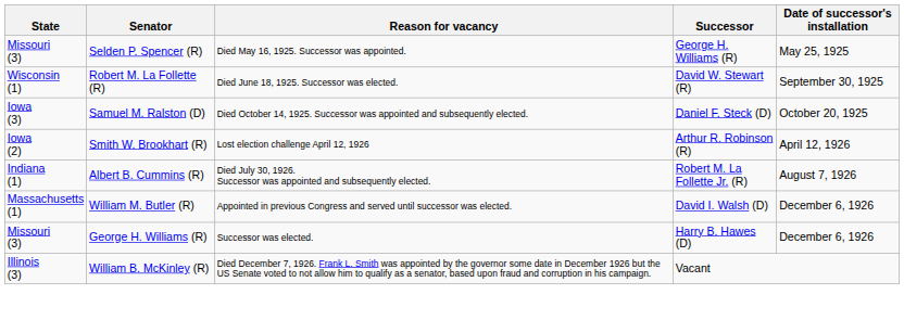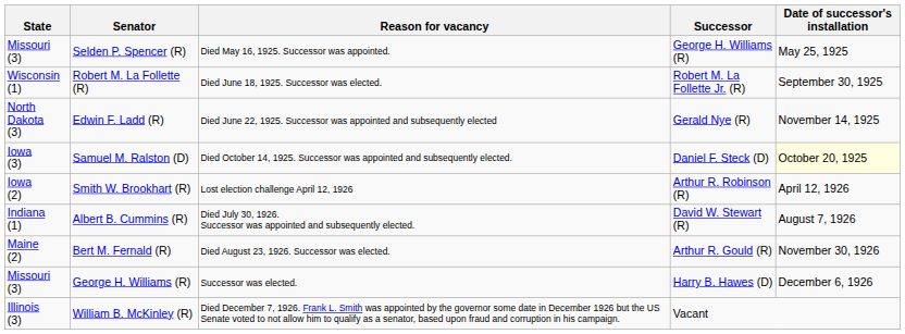Robert M. La Follette (R) | Successor: David W. Stewart (R) -> Robert M. La Follette Jr. (R)
+ row: North Dakota (3) | Edwin F. Ladd (R) | Died June 22, 1925. Successor was appointed and subsequently elected | Gerald Nye (R) | November 14, 1925
Samuel M. Ralston (D) | Date of successor's installation: no background -> lightyellow background
Albert B. Cummins (R) | Successor: Robert M. La Follette Jr. (R) -> David W. Stewart (R)
+ row: Maine (2) | Bert M. Fernald (R) | Died August 23, 1926. Successor was elected. | Arthur R. Gould (R) | November 30, 1926
- row: Massachusetts (1) | William M. Butler (R) | Appointed in previous Congress and served until successor was elected. | David I. Walsh (D) | December 6, 1926
